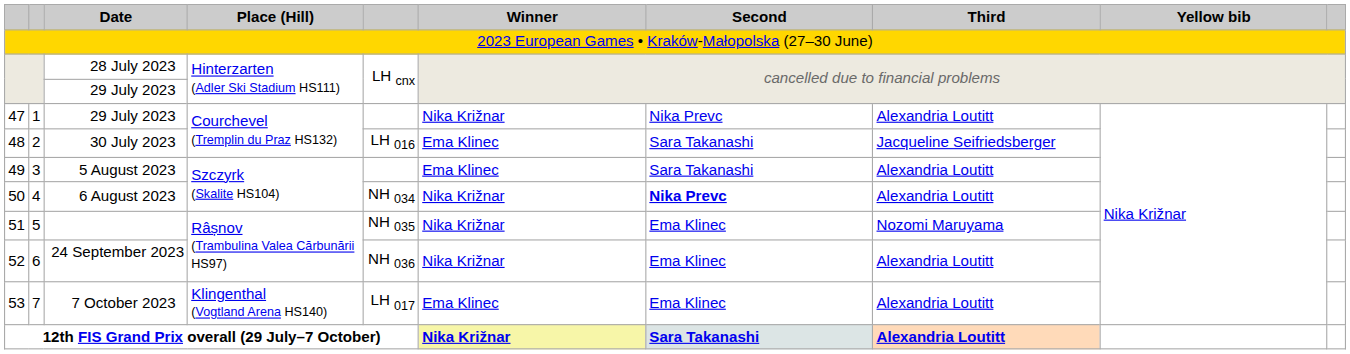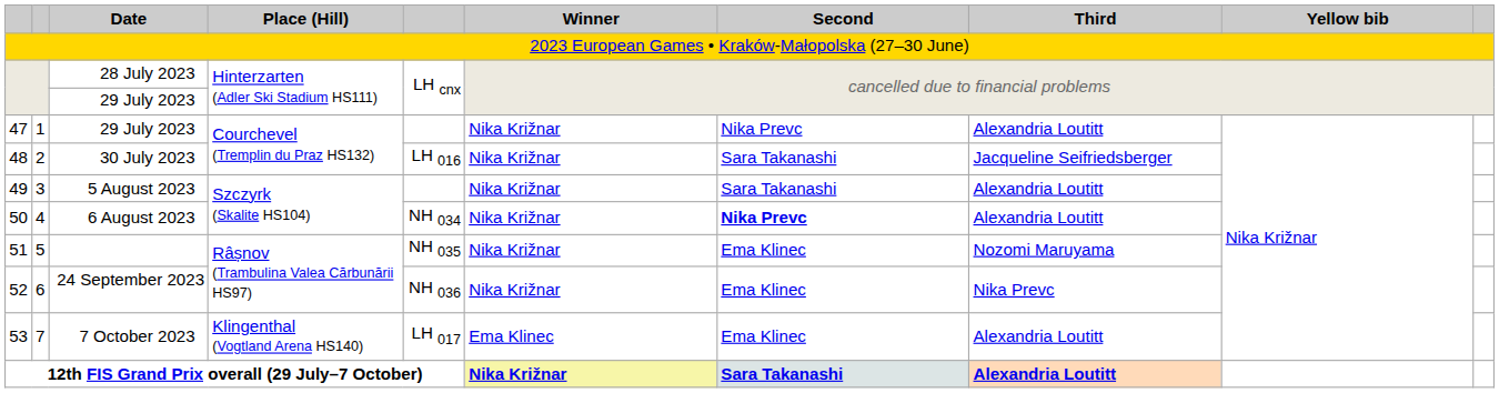30 July 2023 | Winner: Ema Klinec -> Nika Križnar
5 August 2023 | Winner: Ema Klinec -> Nika Križnar
24 September 2023 | Third: Alexandria Loutitt -> Nika Prevc
